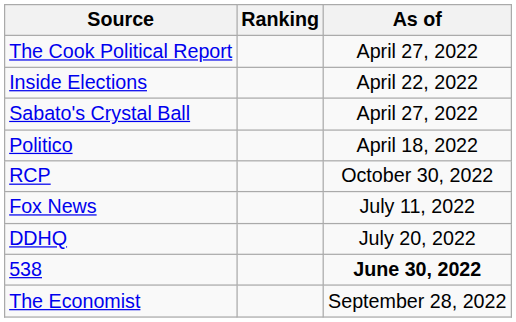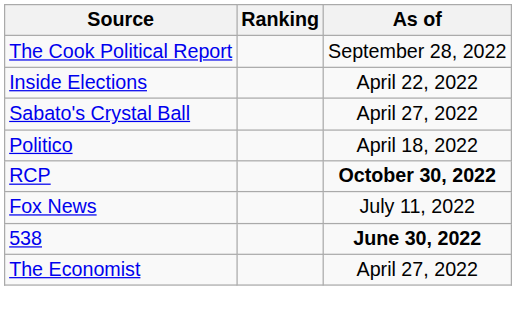The Cook Political Report | As of: April 27, 2022 -> September 28, 2022
RCP | As of: normal -> bold
- row: DDHQ | July 20, 2022
The Economist | As of: September 28, 2022 -> April 27, 2022
